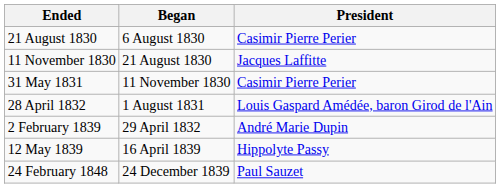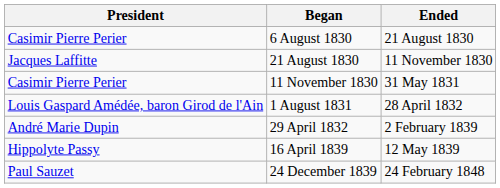columns swapped: President <-> Ended
